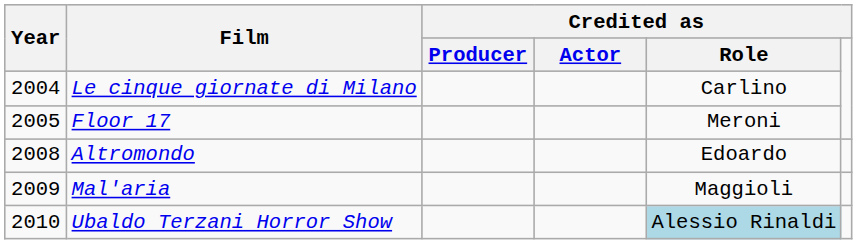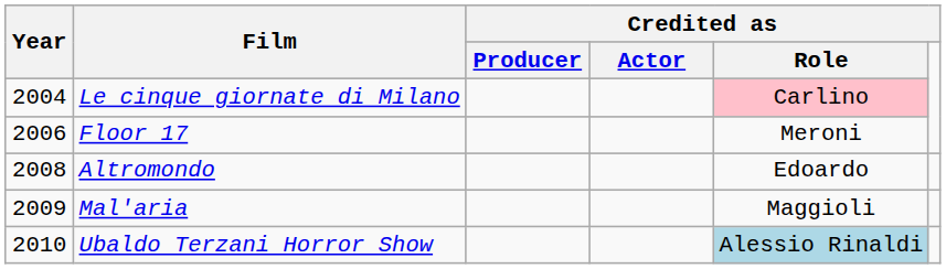Le cinque giornate di Milano | Credited as / Role: no background -> pink background
Floor 17 | Year: 2005 -> 2006
